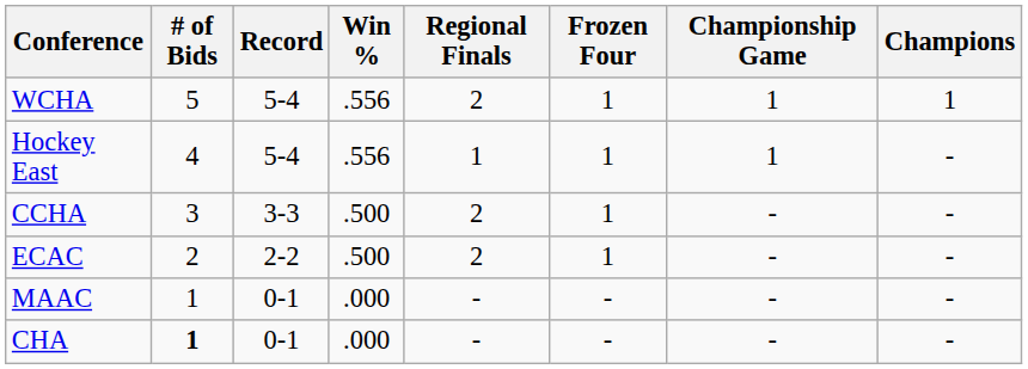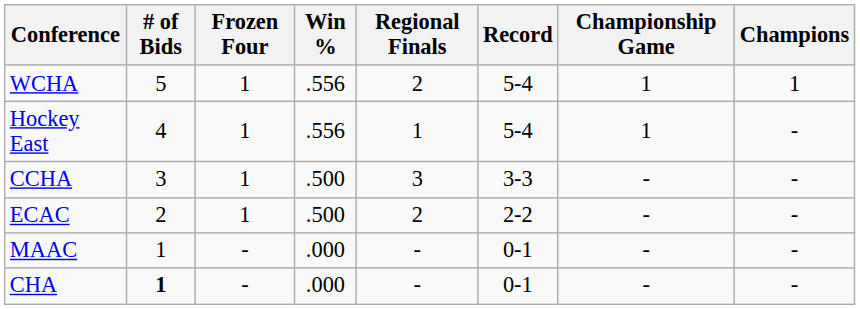columns swapped: Record <-> Frozen Four
CCHA | Regional Finals: 2 -> 3
